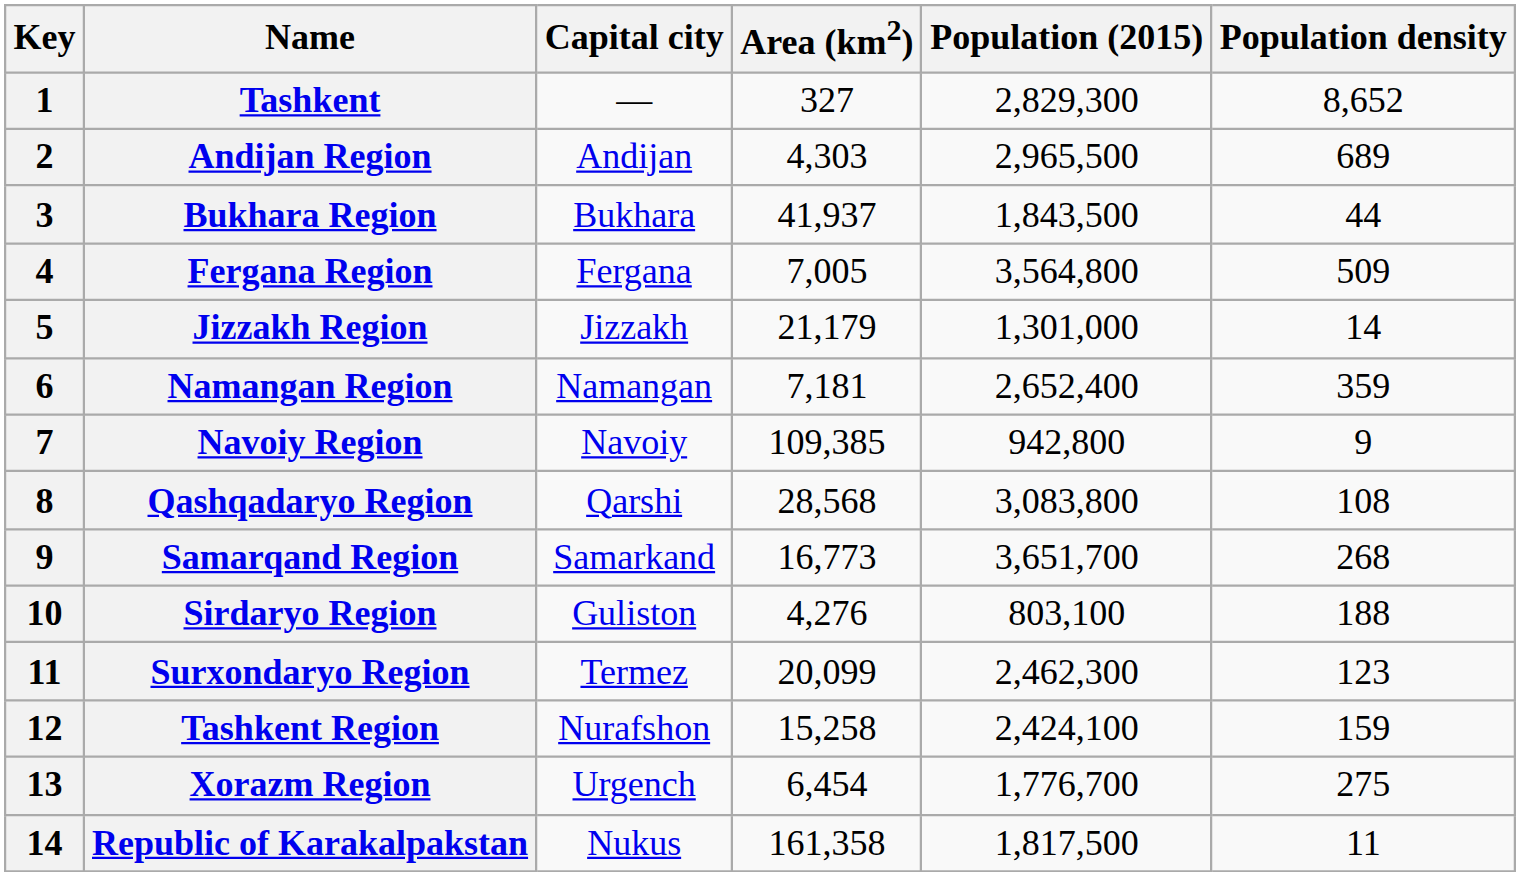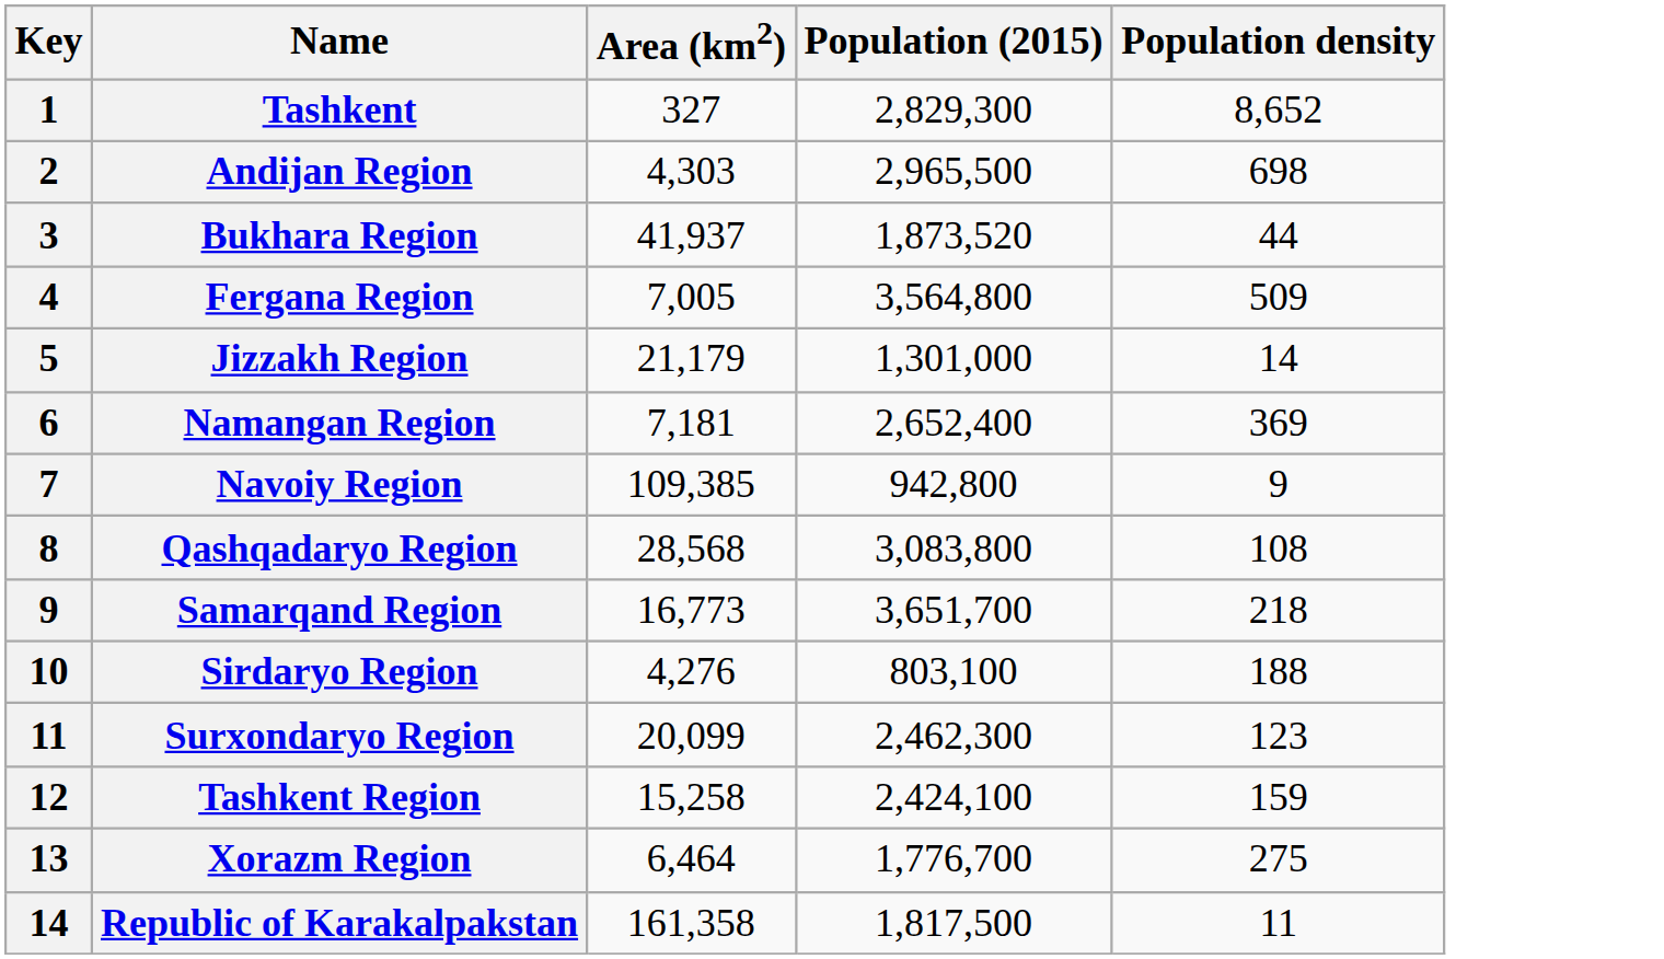- column: Capital city | — | Andijan | Bukhara | Fergana | Jizzakh | Namangan | Navoiy | Qarshi | Samarkand | Guliston | Termez | Nurafshon | Urgench | Nukus
Andijan Region | Population density: 689 -> 698
Bukhara Region | Population (2015): 1,843,500 -> 1,873,520
Namangan Region | Population density: 359 -> 369
Samarqand Region | Population density: 268 -> 218
Xorazm Region | Area (km2): 6,454 -> 6,464
